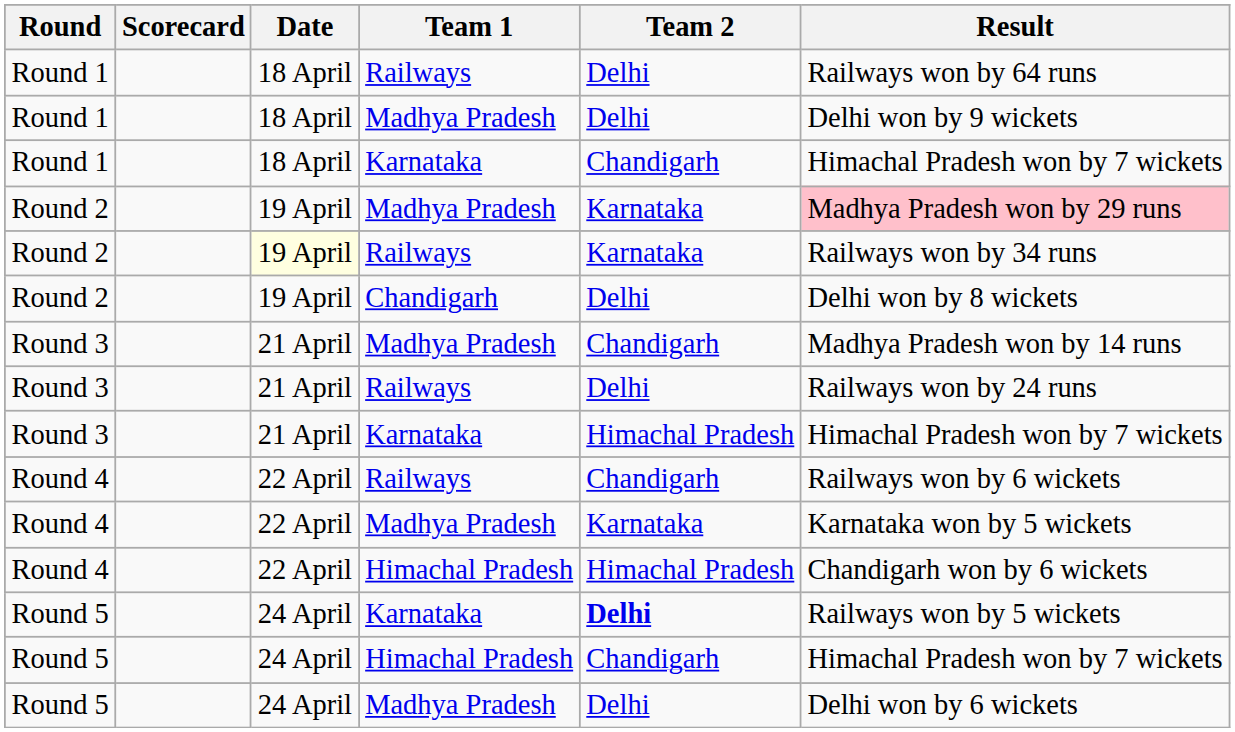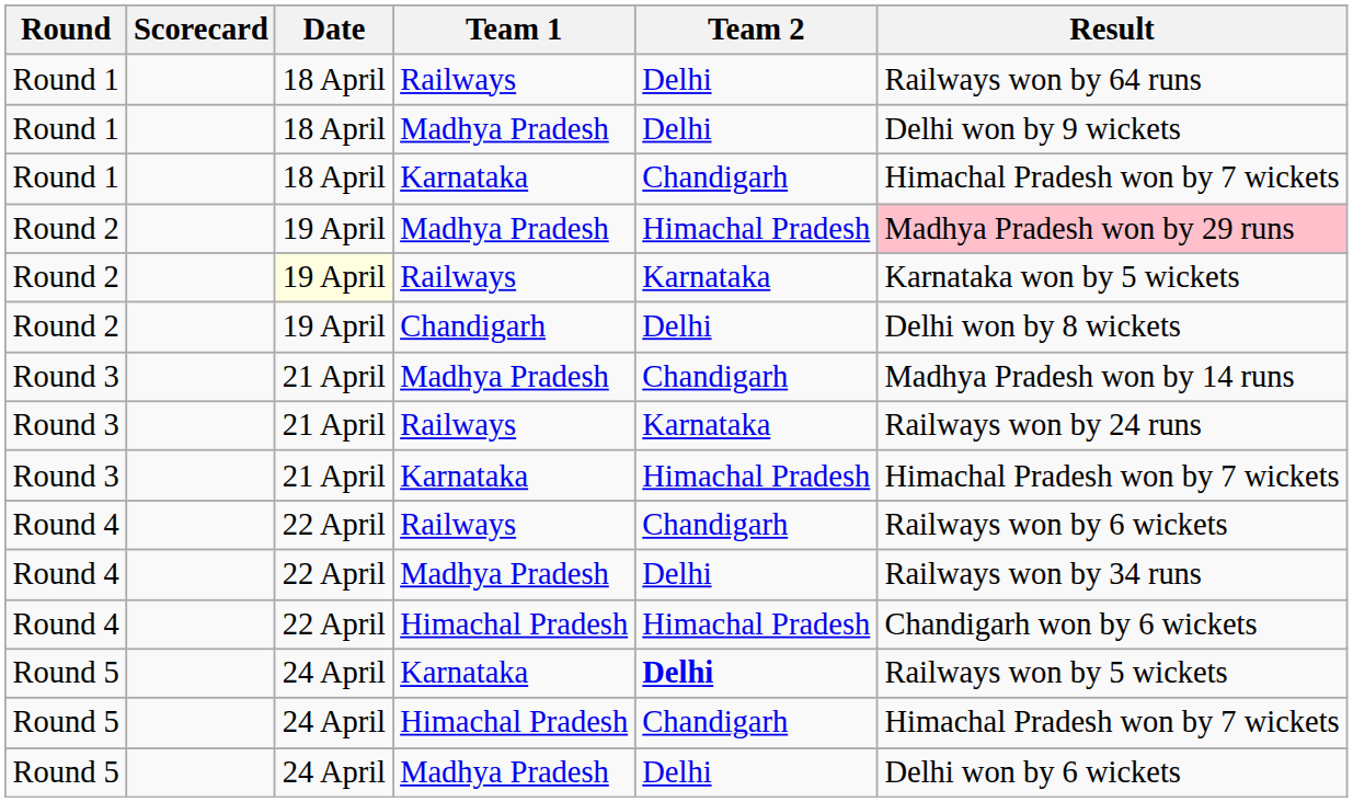Round 2 / Madhya Pradesh | Team 2: Karnataka -> Himachal Pradesh
Round 2 / Railways | Result: Railways won by 34 runs -> Karnataka won by 5 wickets
Round 3 / Railways | Team 2: Delhi -> Karnataka
Round 4 / Madhya Pradesh | Team 2: Karnataka -> Delhi
Round 4 / Madhya Pradesh | Result: Karnataka won by 5 wickets -> Railways won by 34 runs
